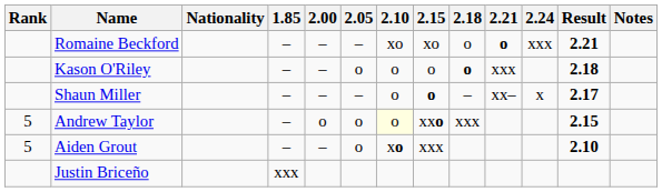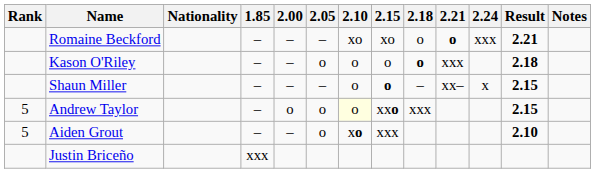Shaun Miller | Result: 2.17 -> 2.15
